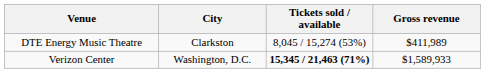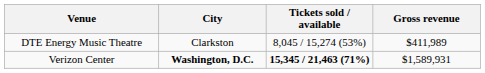Verizon Center | City: normal -> bold
Verizon Center | Gross revenue: $1,589,933 -> $1,589,931
